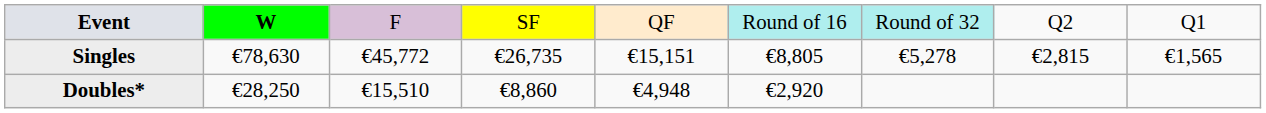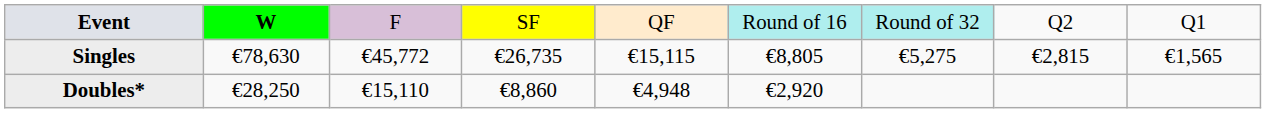Singles | column 5: €15,151 -> €15,115
Singles | column 7: €5,278 -> €5,275
Doubles* | column 3: €15,510 -> €15,110
